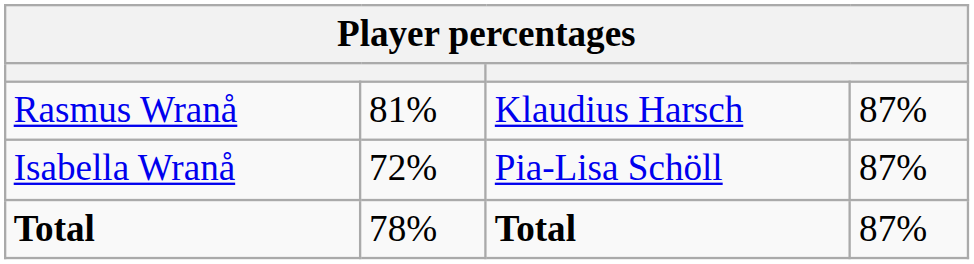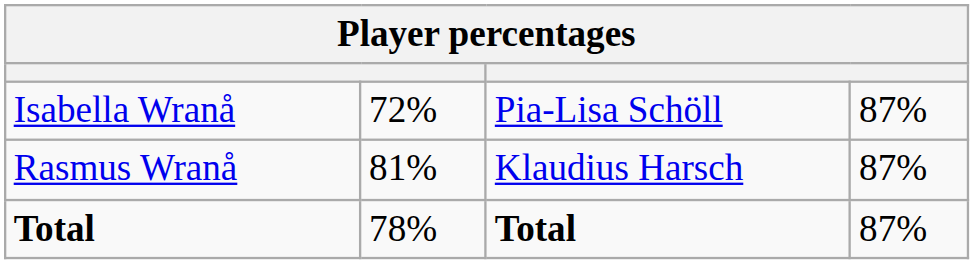rows swapped: Isabella Wranå <-> Rasmus Wranå
